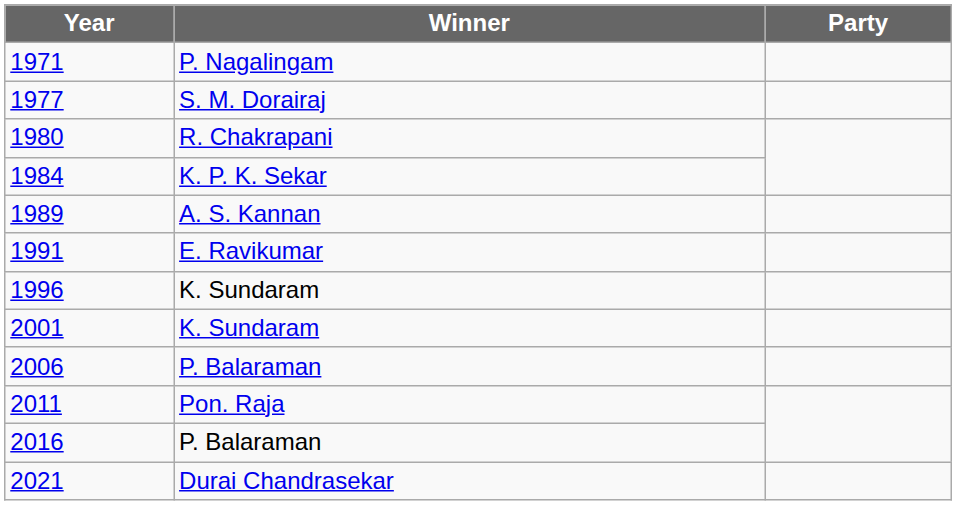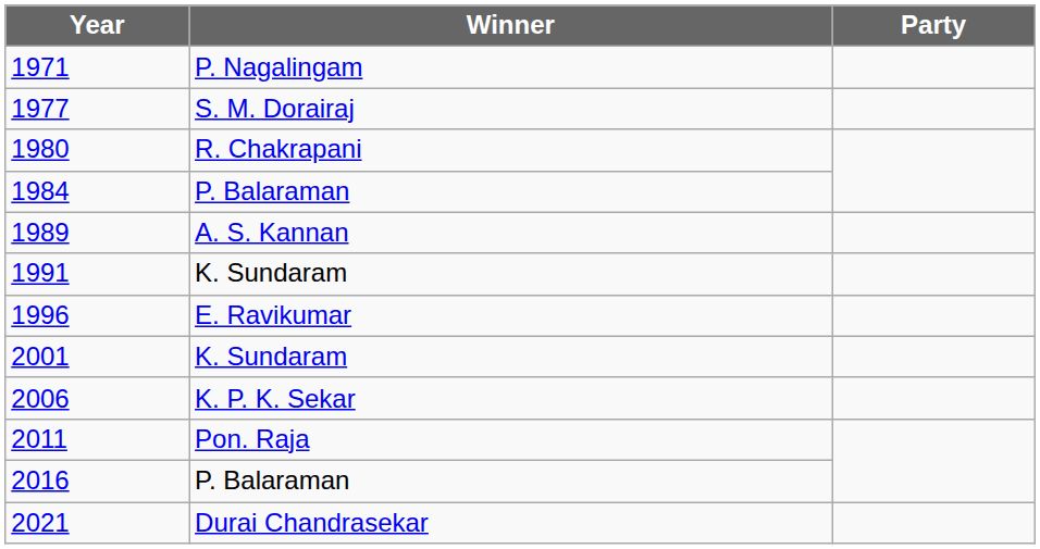1984 | Winner: K. P. K. Sekar -> P. Balaraman
1991 | Winner: E. Ravikumar -> K. Sundaram
1996 | Winner: K. Sundaram -> E. Ravikumar
2006 | Winner: P. Balaraman -> K. P. K. Sekar
